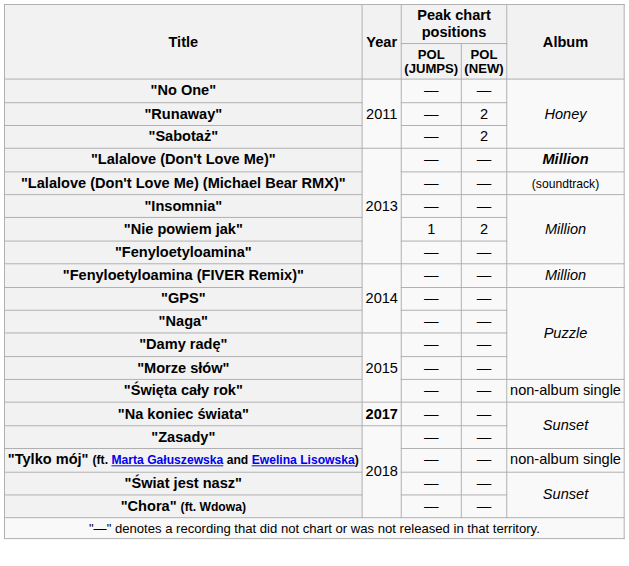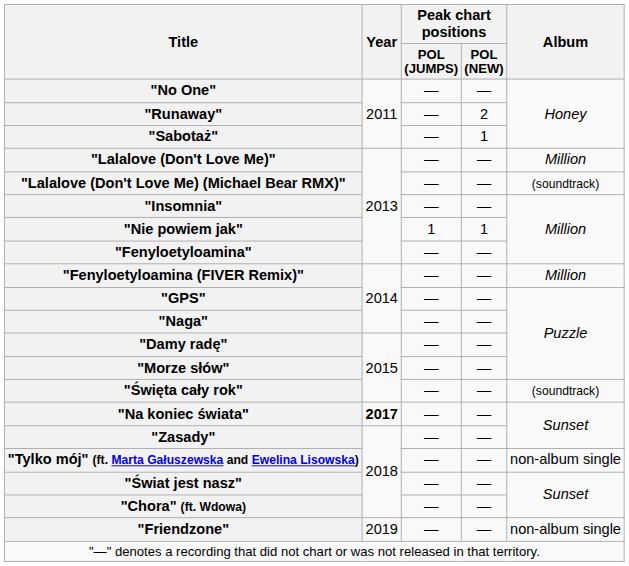"Sabotaż" | Peak chart positions / POL (NEW): 2 -> 1
"Lalalove (Don't Love Me)" | Album: bold -> normal
"Nie powiem jak" | Peak chart positions / POL (NEW): 2 -> 1
"Święta cały rok" | Album: non-album single -> (soundtrack)
+ row: "Friendzone" | 2019 | — | — | non-album single
